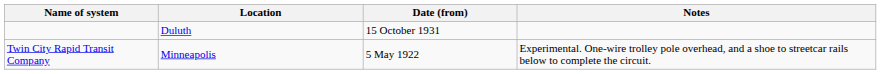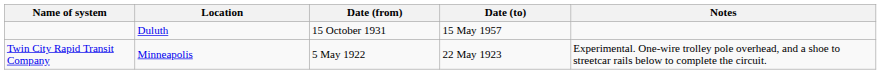+ column: Date (to) | 15 May 1957 | 22 May 1923
